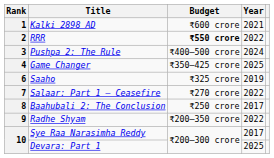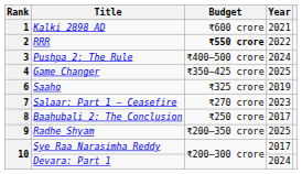7 | Year: 2022 -> 2023
9 | Year: 2022 -> 2025
10 / Devara: Part 1 | Year: 2025 -> 2024
